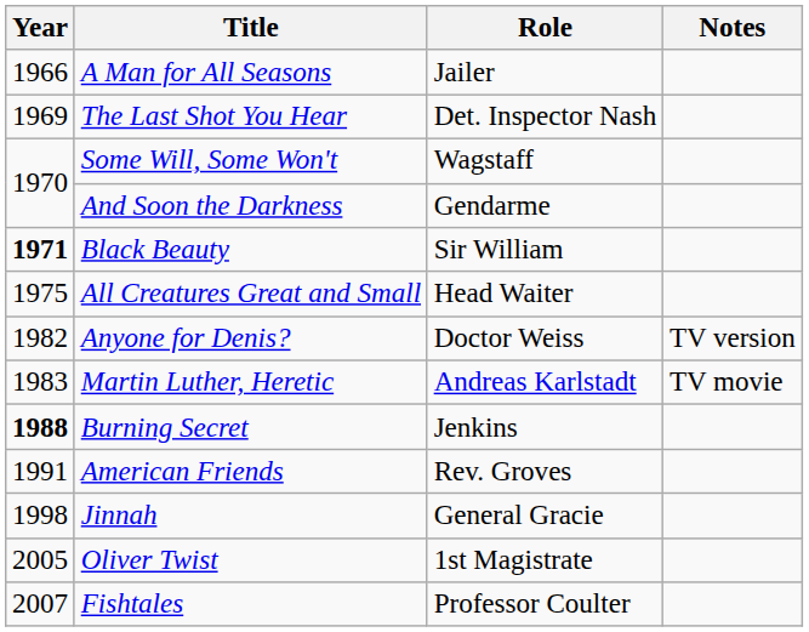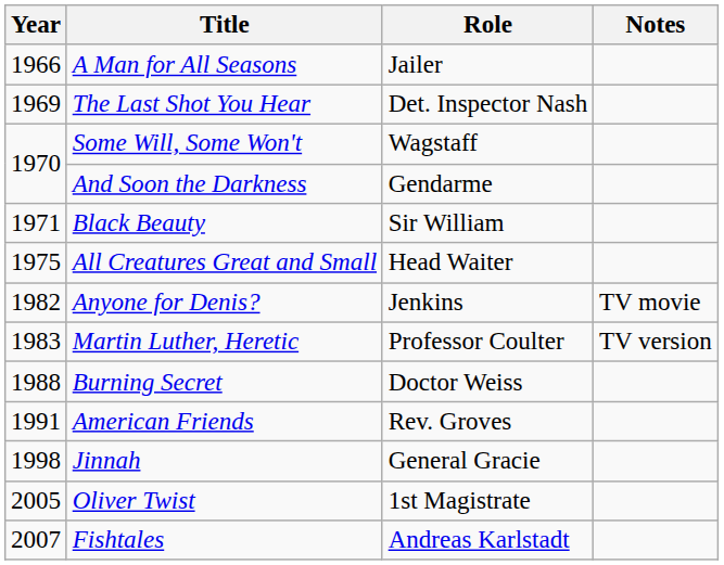Black Beauty | Year: bold -> normal
Anyone for Denis? | Role: Doctor Weiss -> Jenkins
Anyone for Denis? | Notes: TV version -> TV movie
Martin Luther, Heretic | Role: Andreas Karlstadt -> Professor Coulter
Martin Luther, Heretic | Notes: TV movie -> TV version
Burning Secret | Year: bold -> normal
Burning Secret | Role: Jenkins -> Doctor Weiss
Fishtales | Role: Professor Coulter -> Andreas Karlstadt
